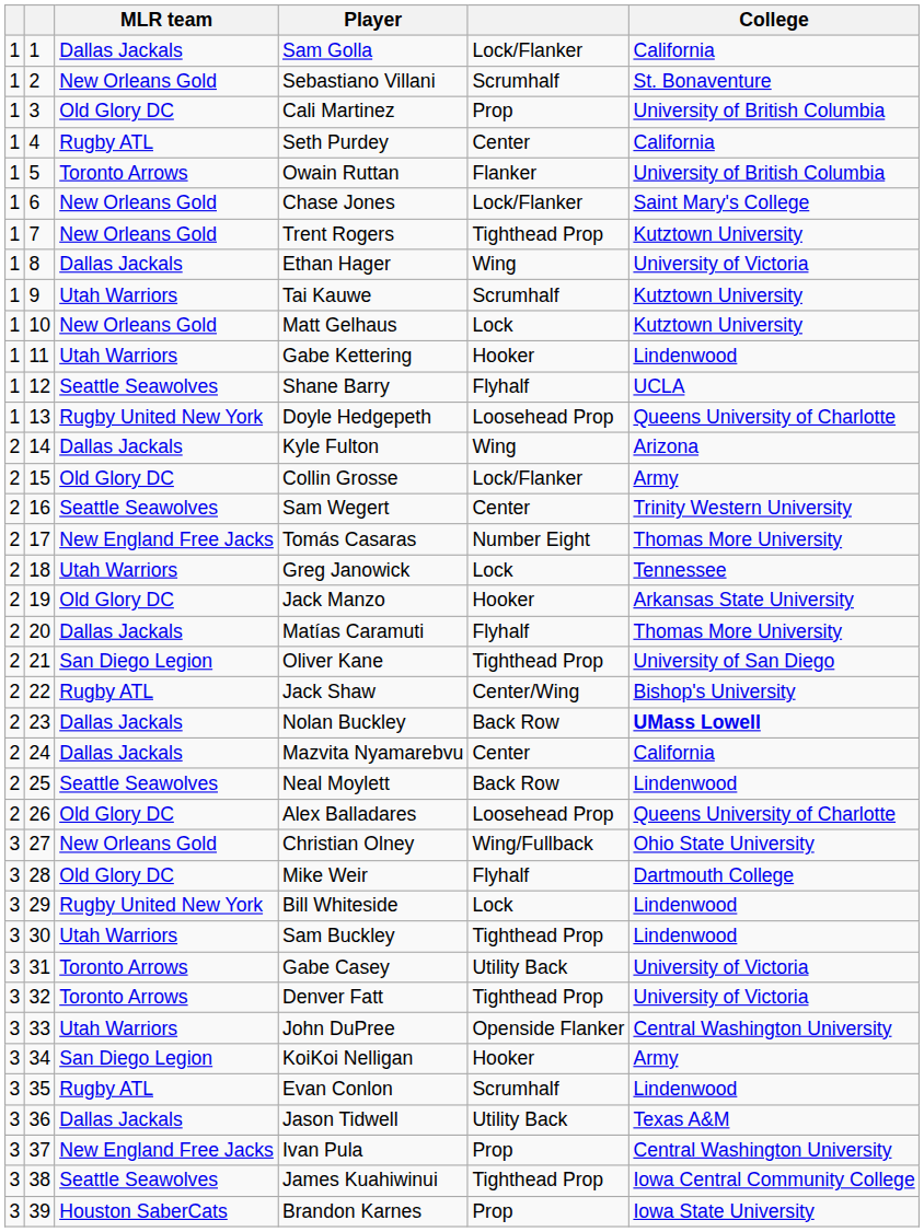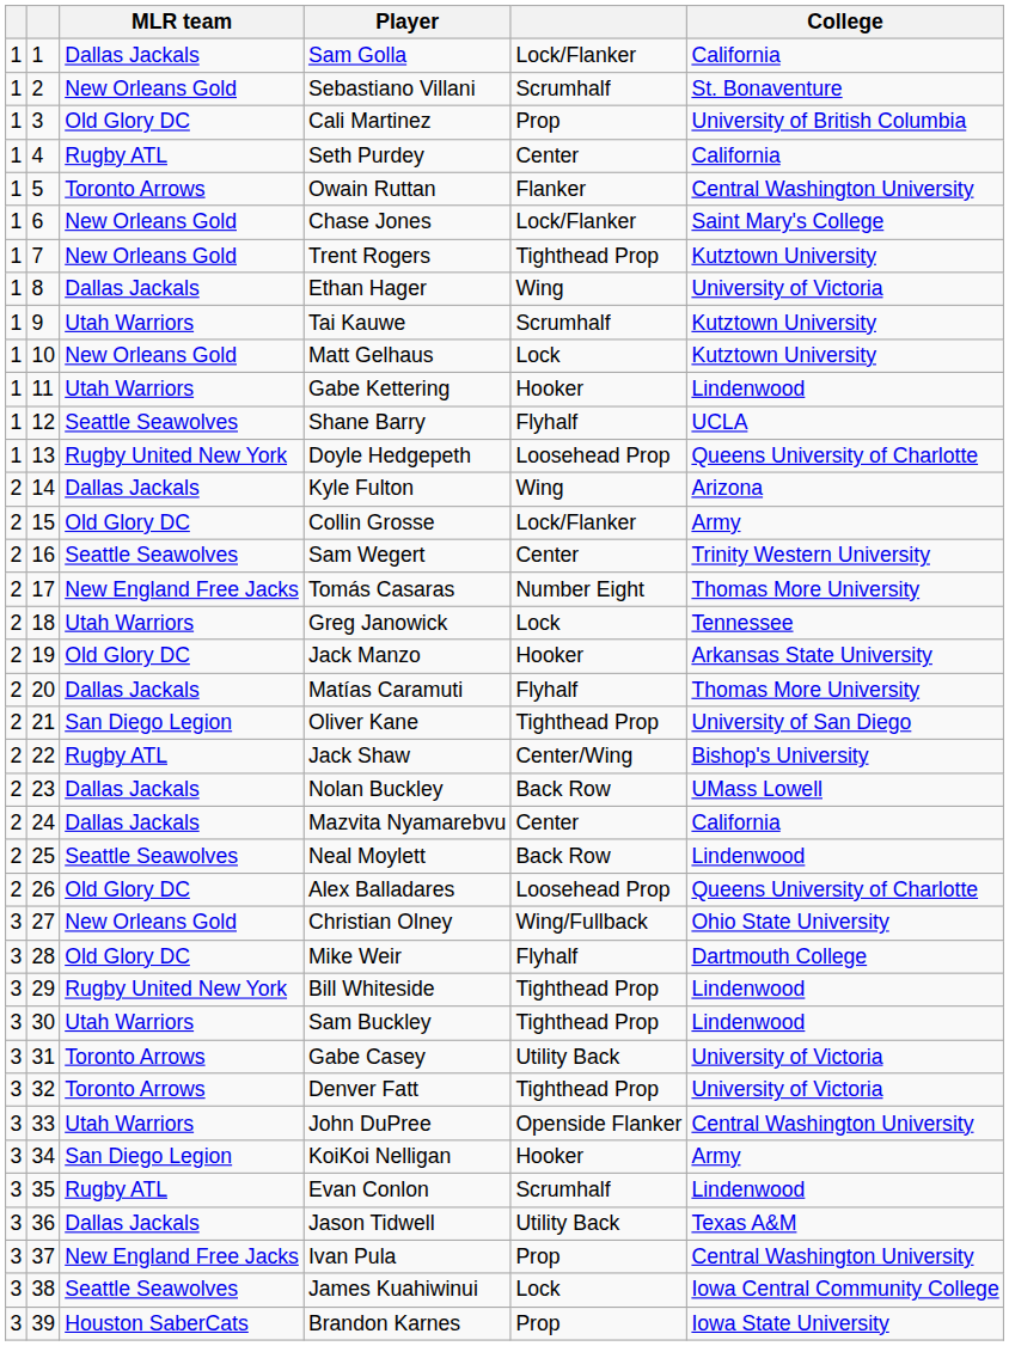Owain Ruttan | College: University of British Columbia -> Central Washington University
Nolan Buckley | College: bold -> normal
Bill Whiteside | column 5: Lock -> Tighthead Prop
James Kuahiwinui | column 5: Tighthead Prop -> Lock
